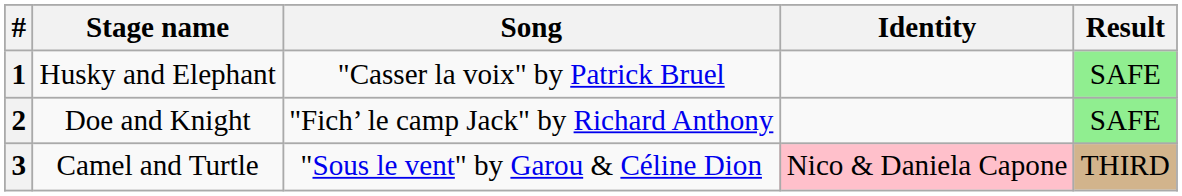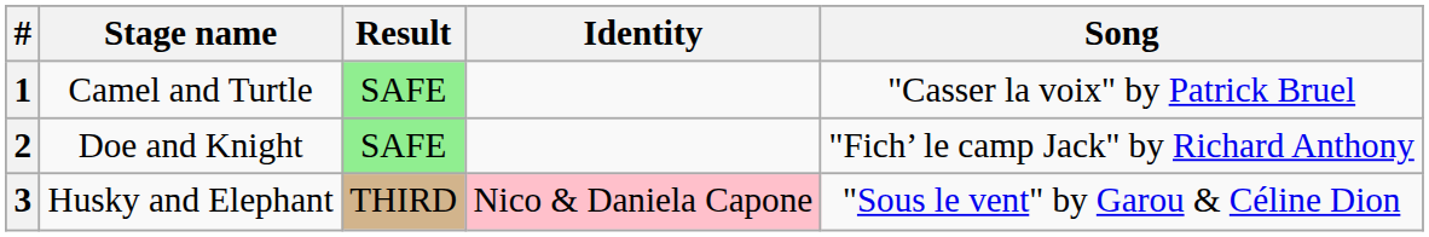columns swapped: Song <-> Result
1 | Stage name: Husky and Elephant -> Camel and Turtle
3 | Stage name: Camel and Turtle -> Husky and Elephant
